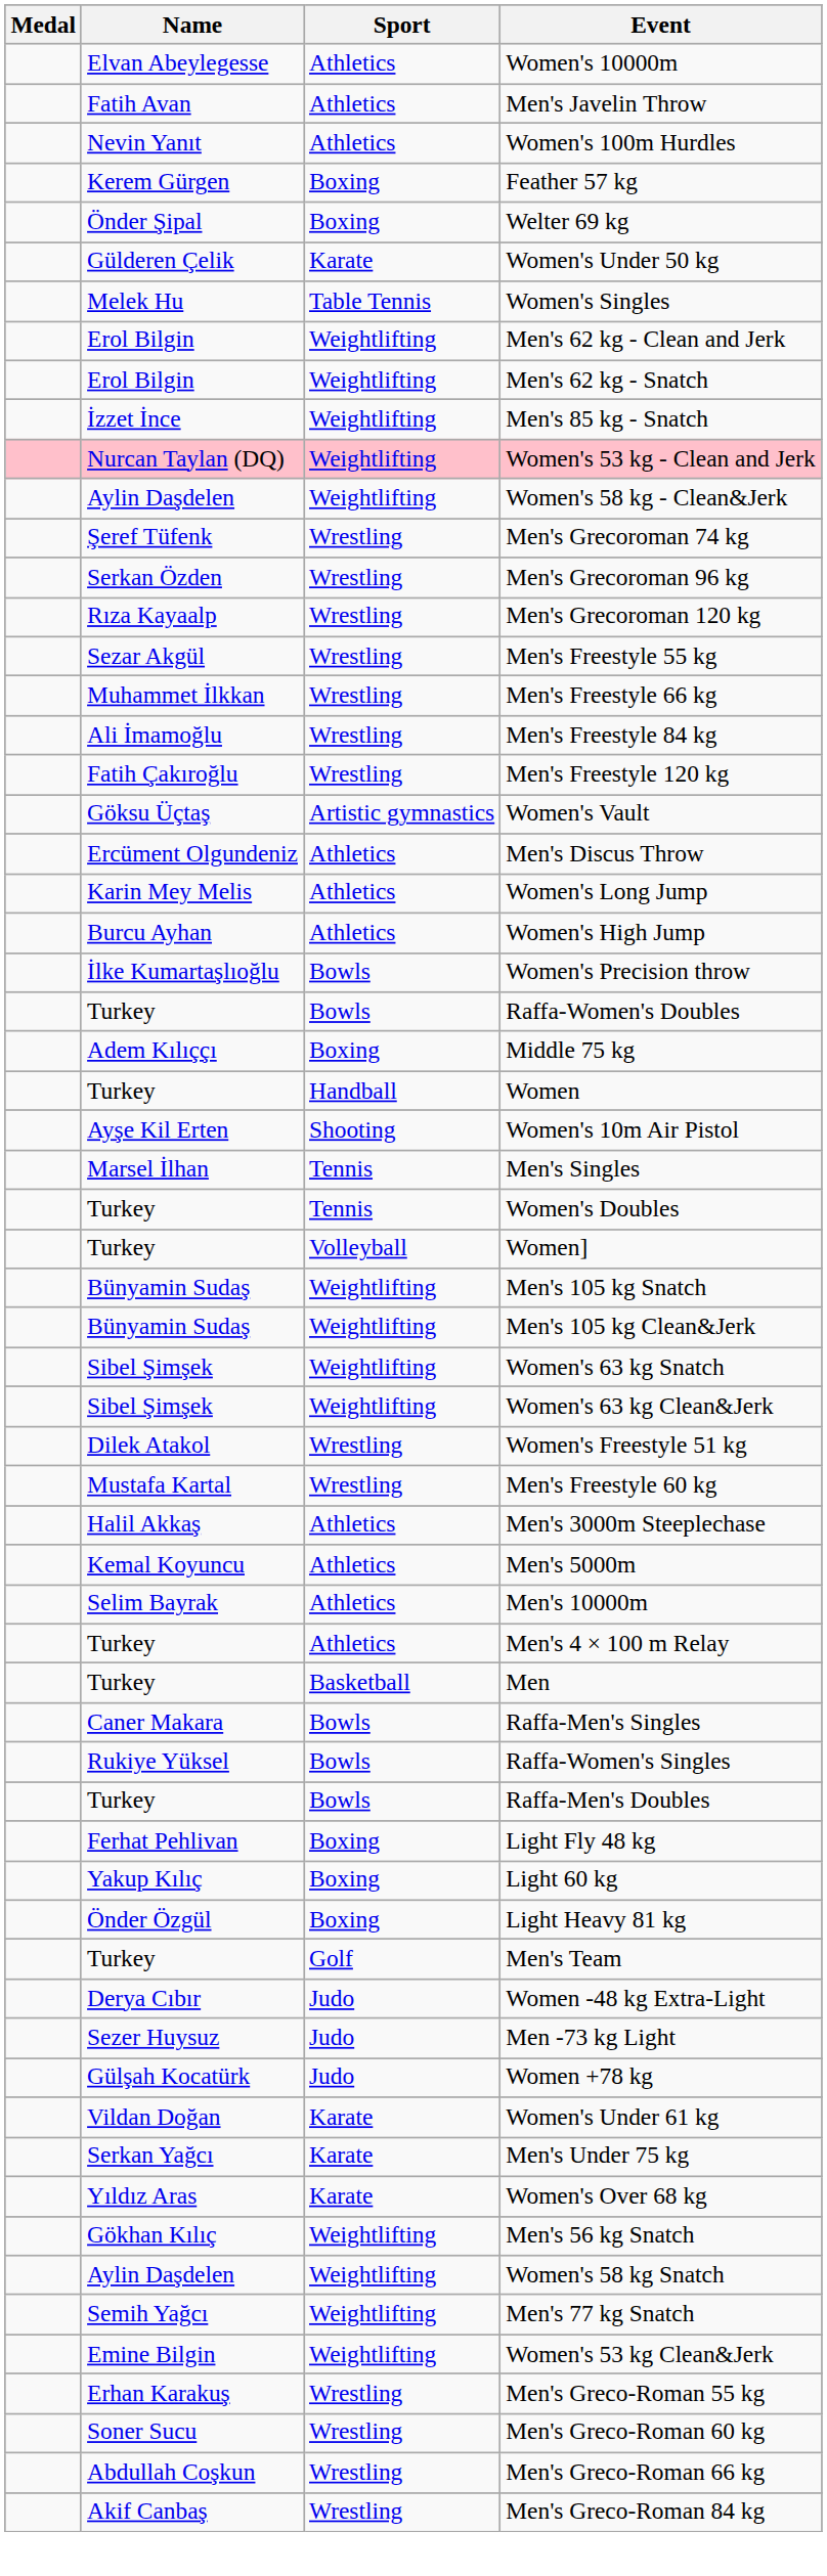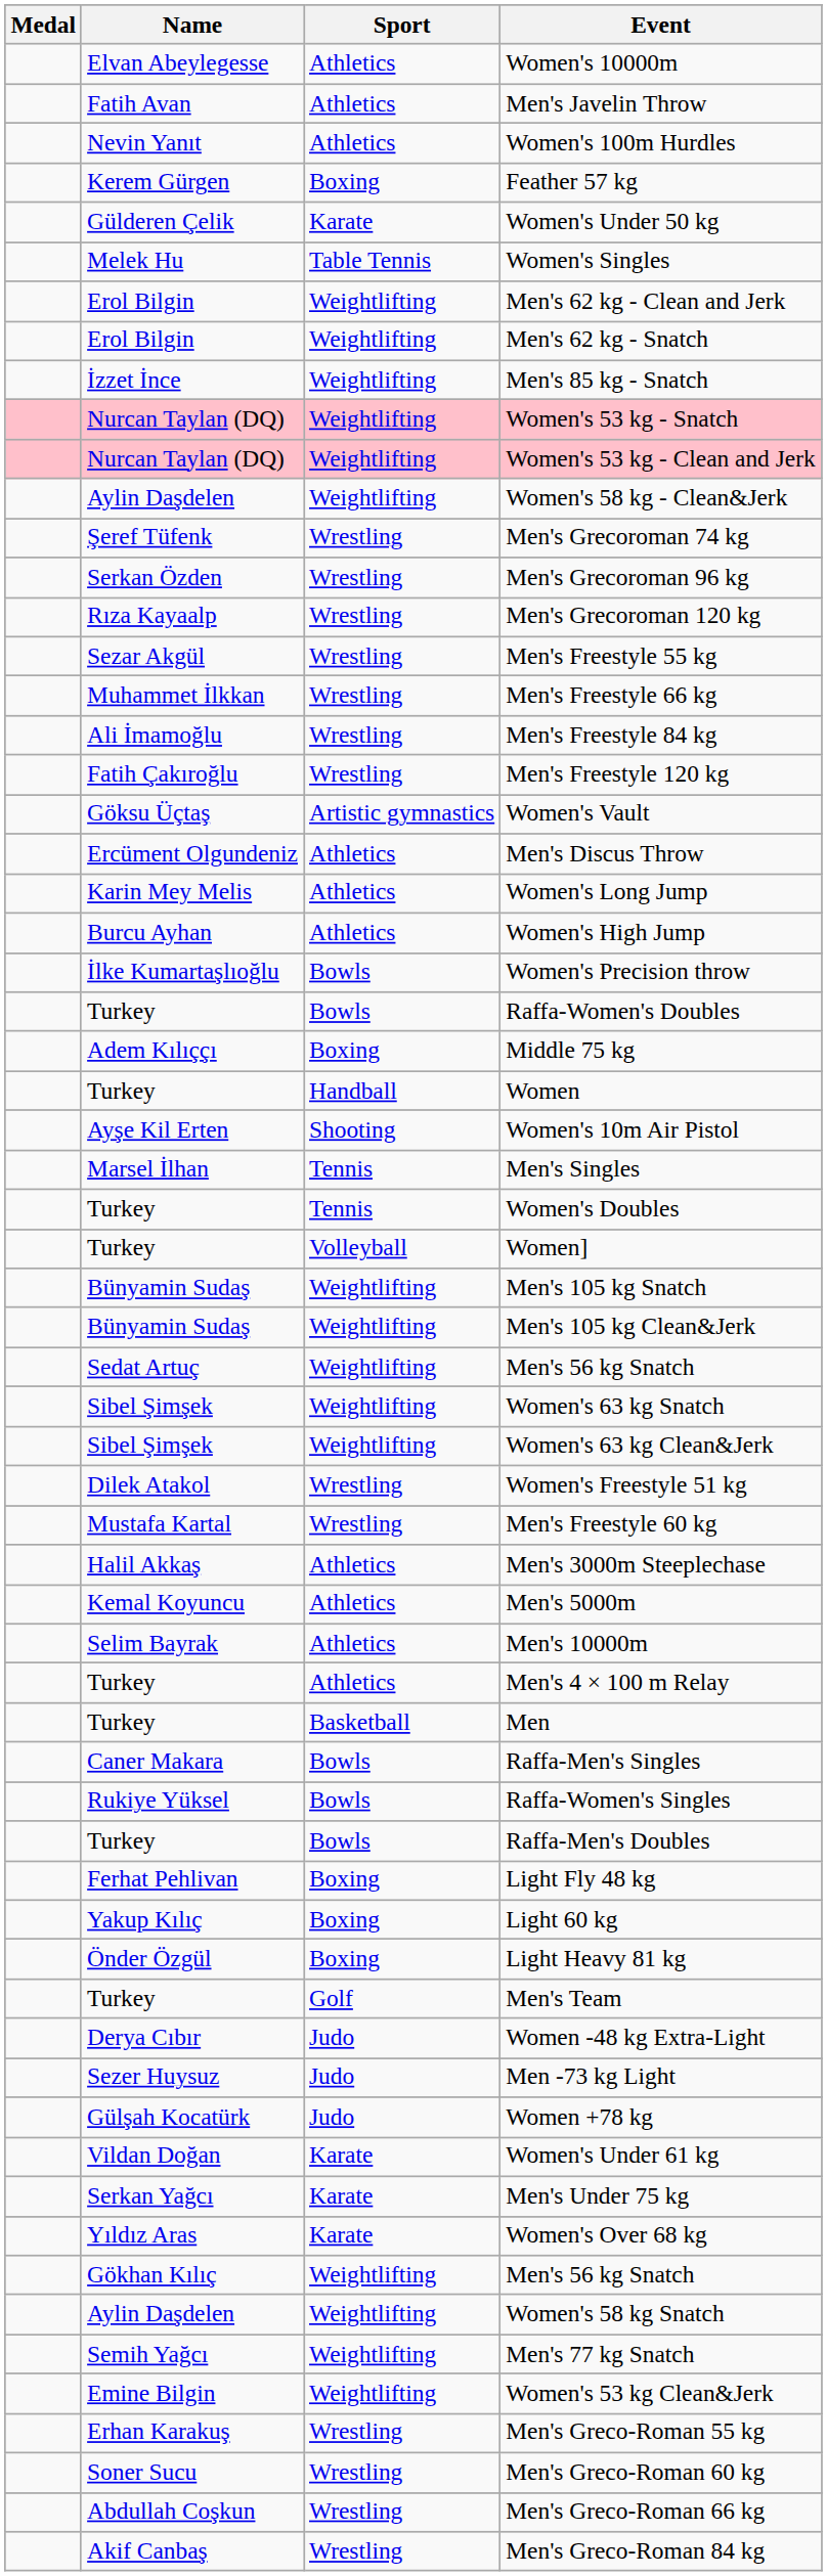- row: Önder Şipal | Boxing | Welter 69 kg
+ row: Nurcan Taylan (DQ) | Weightlifting | Women's 53 kg - Snatch
+ row: Sedat Artuç | Weightlifting | Men's 56 kg Snatch
